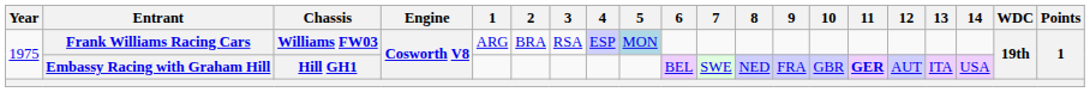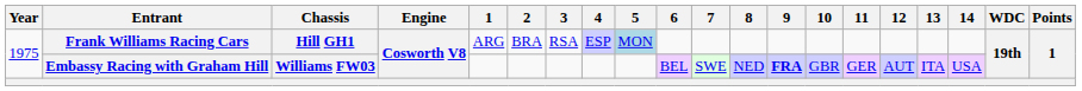Frank Williams Racing Cars | Chassis: Williams FW03 -> Hill GH1
Embassy Racing with Graham Hill | Chassis: Hill GH1 -> Williams FW03
Embassy Racing with Graham Hill | 9: normal -> bold
Embassy Racing with Graham Hill | 11: bold -> normal
